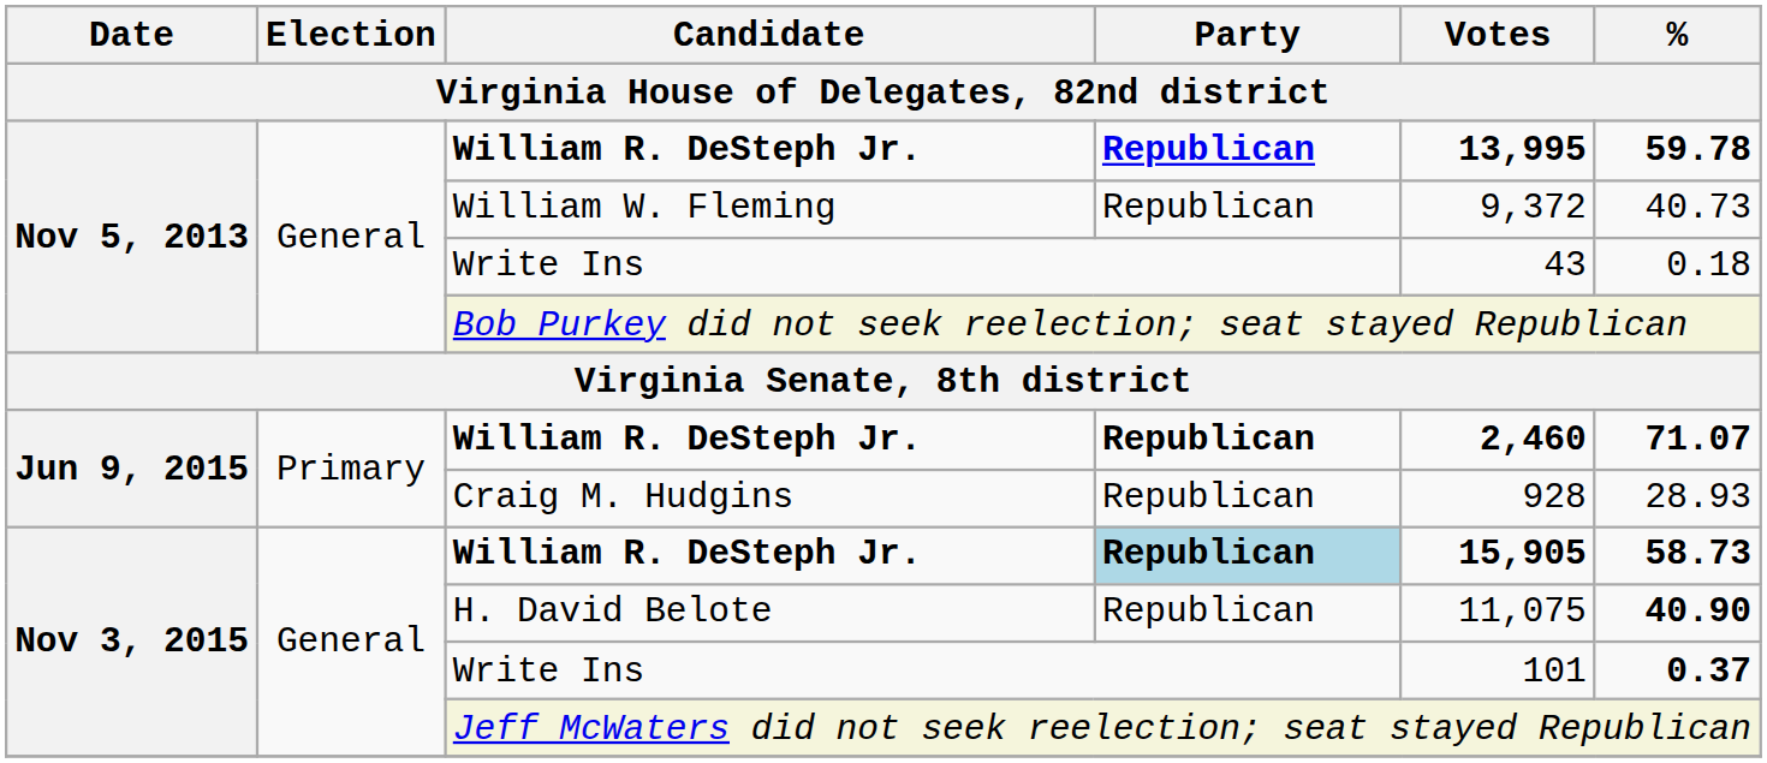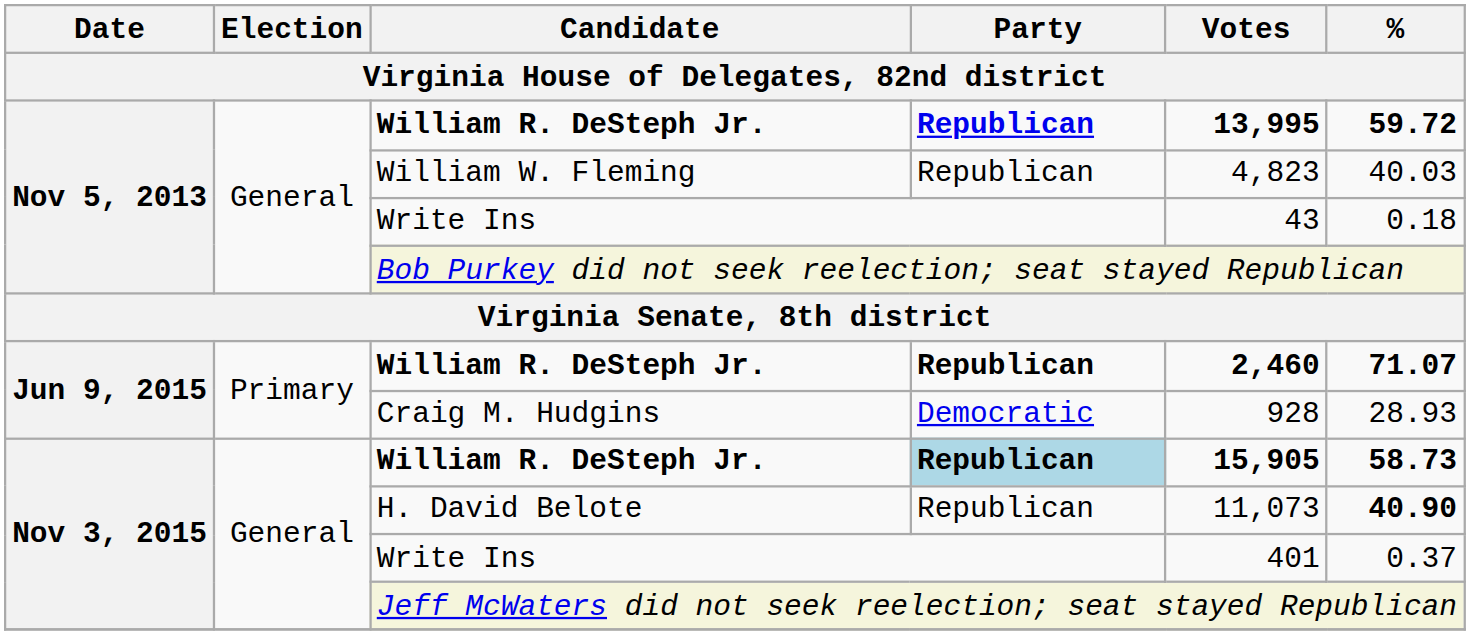Nov 5, 2013 / William R. DeSteph Jr. | %: 59.78 -> 59.72
William W. Fleming | Votes: 9,372 -> 4,823
William W. Fleming | %: 40.73 -> 40.03
Craig M. Hudgins | Party: Republican -> Democratic
H. David Belote | Votes: 11,075 -> 11,073
Nov 3, 2015 / Write Ins | Votes: 101 -> 401
Nov 3, 2015 / Write Ins | %: bold -> normal
